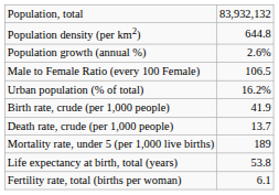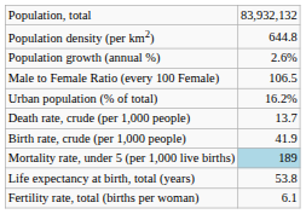rows swapped: Birth rate, crude (per 1,000 people) <-> Death rate, crude (per 1,000 people)
Mortality rate, under 5 (per 1,000 live births) | column 2: no background -> lightblue background
